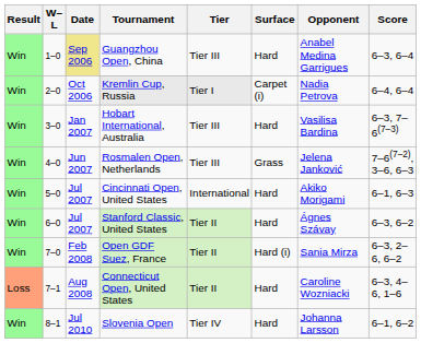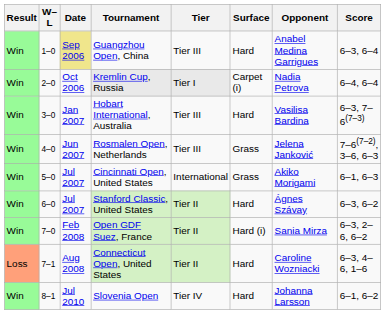Cincinnati Open, United States | Surface: Hard -> Grass
